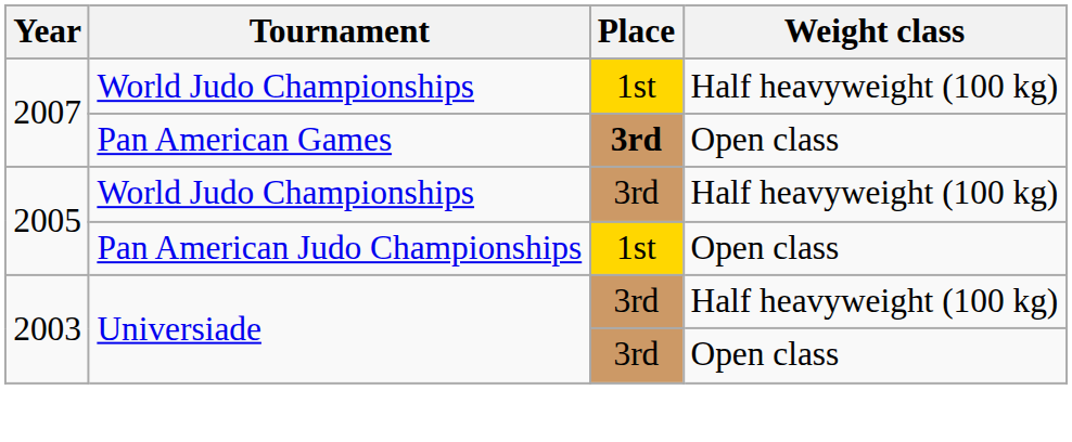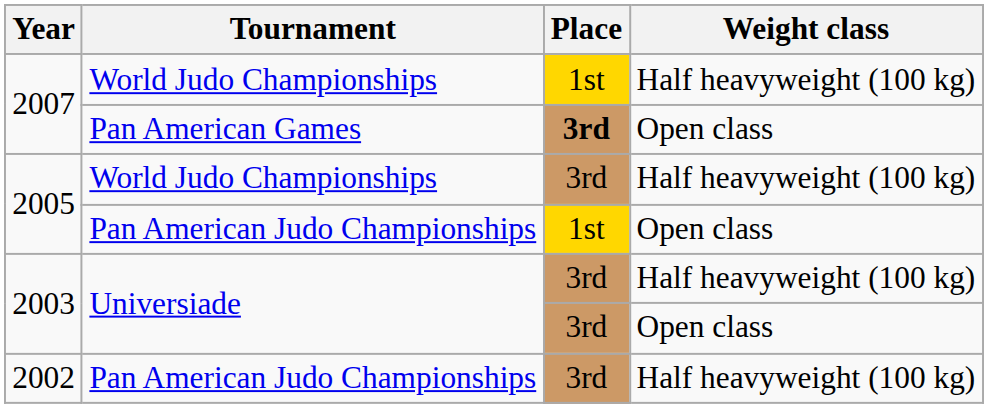+ row: 2002 | Pan American Judo Championships | 3rd | Half heavyweight (100 kg)
